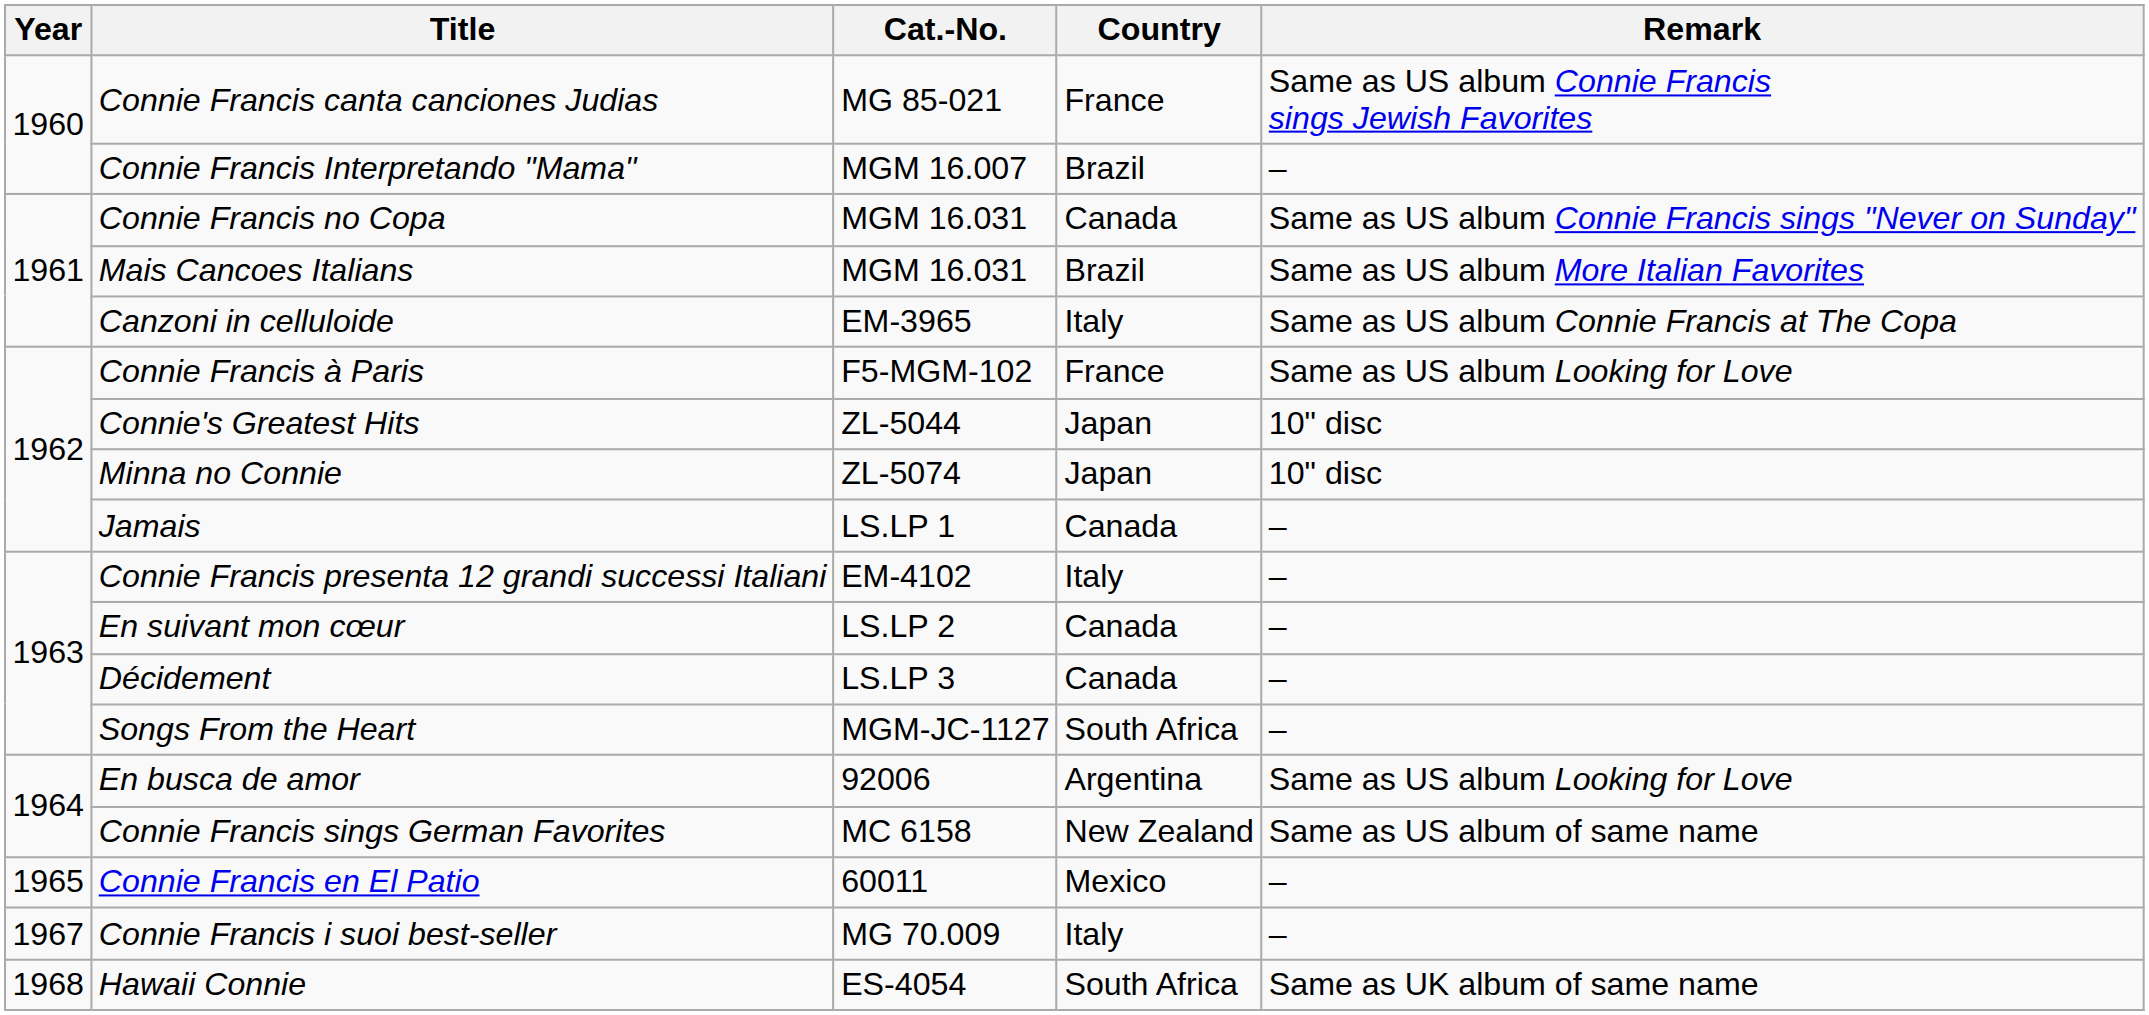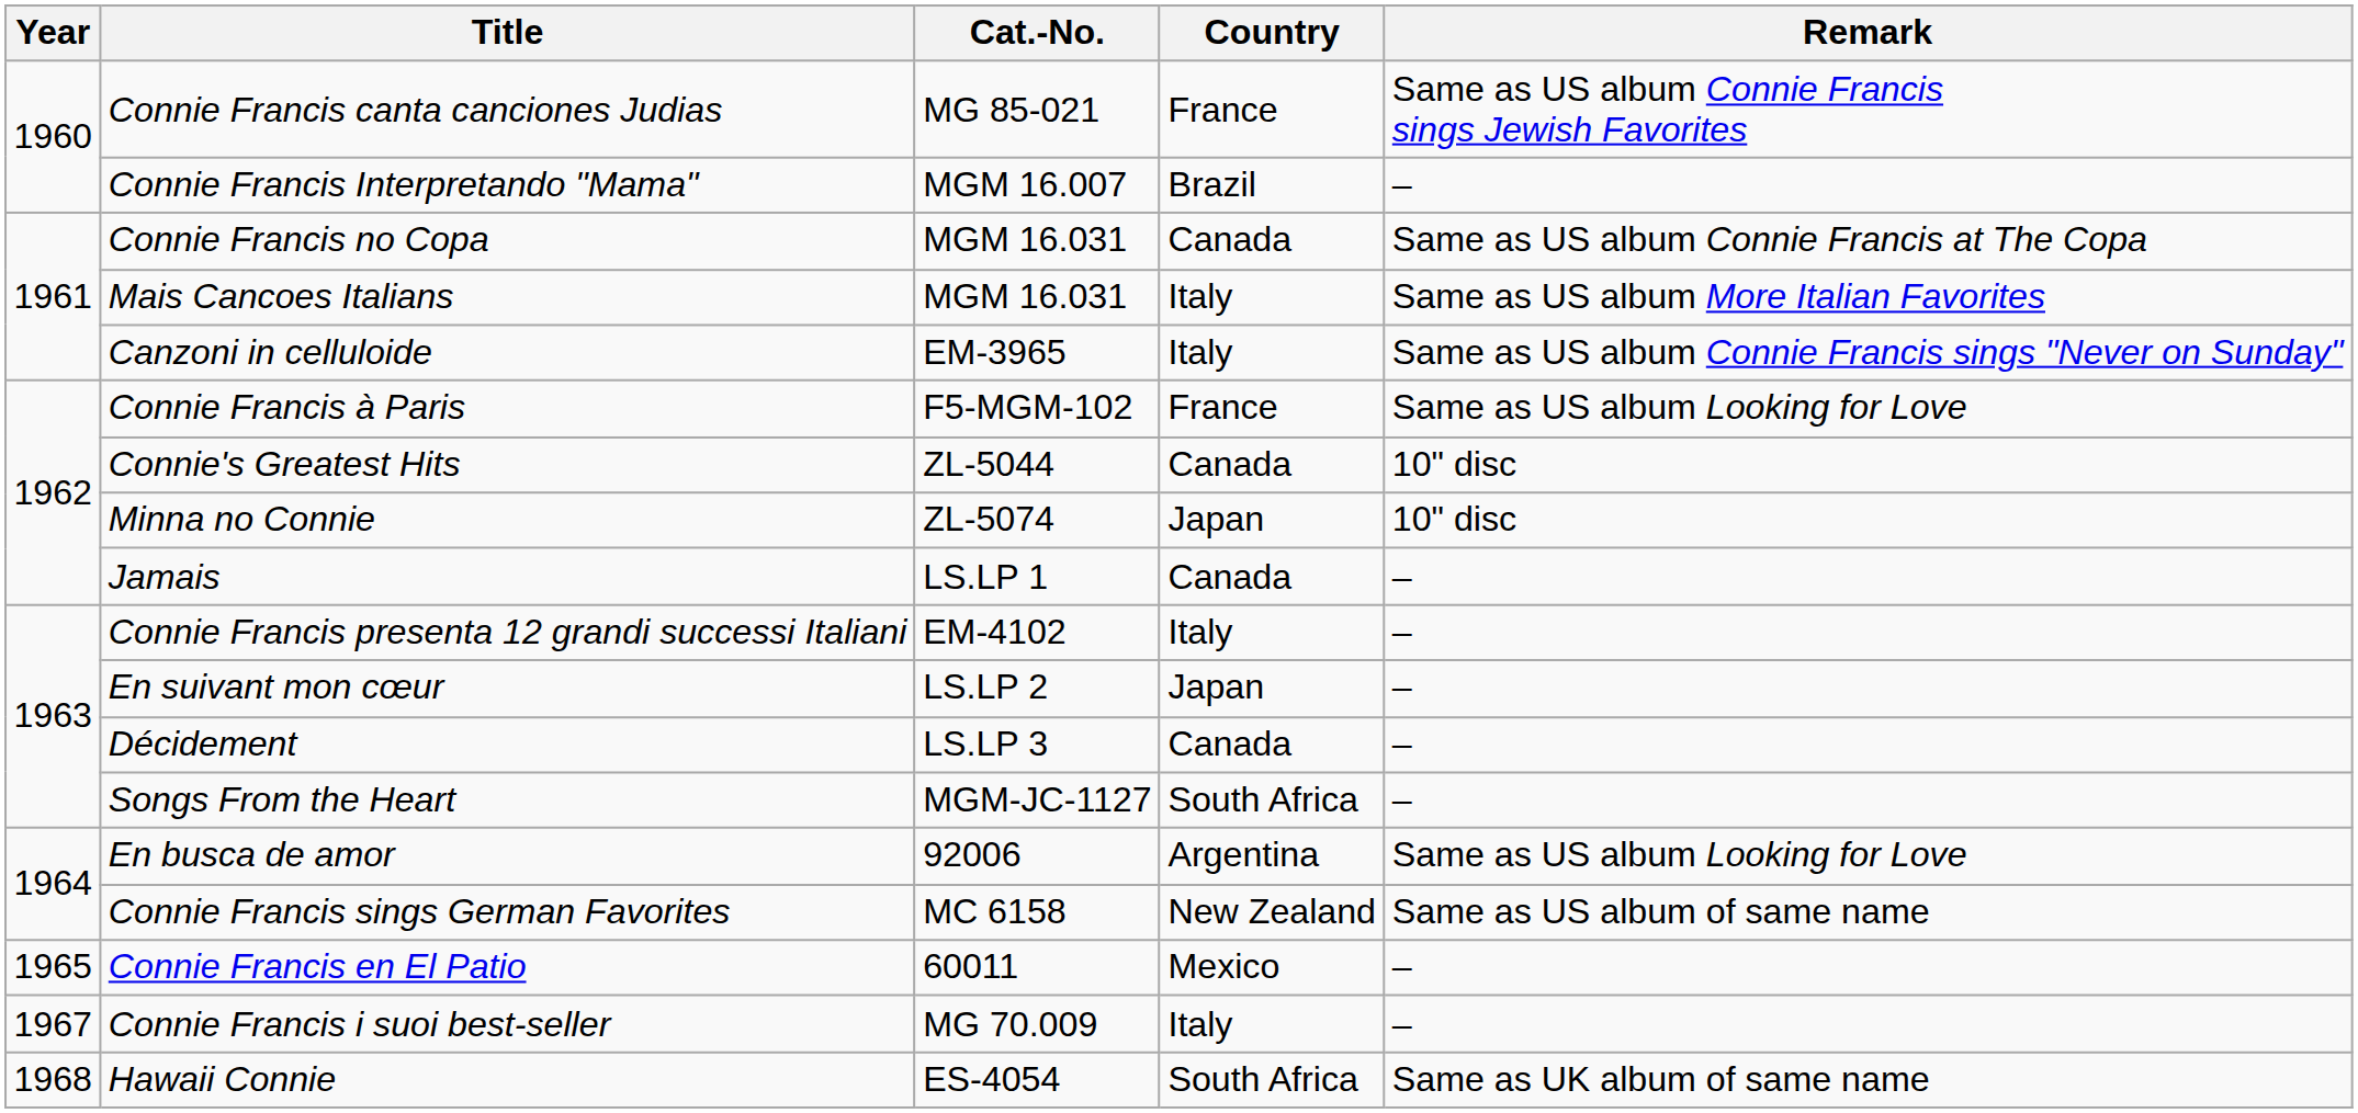Connie Francis no Copa | Remark: Same as US album Connie Francis sings "Never on Sunday" -> Same as US album Connie Francis at The Copa
Mais Cancoes Italians | Country: Brazil -> Italy
Canzoni in celluloide | Remark: Same as US album Connie Francis at The Copa -> Same as US album Connie Francis sings "Never on Sunday"
Connie's Greatest Hits | Country: Japan -> Canada
En suivant mon cœur | Country: Canada -> Japan
